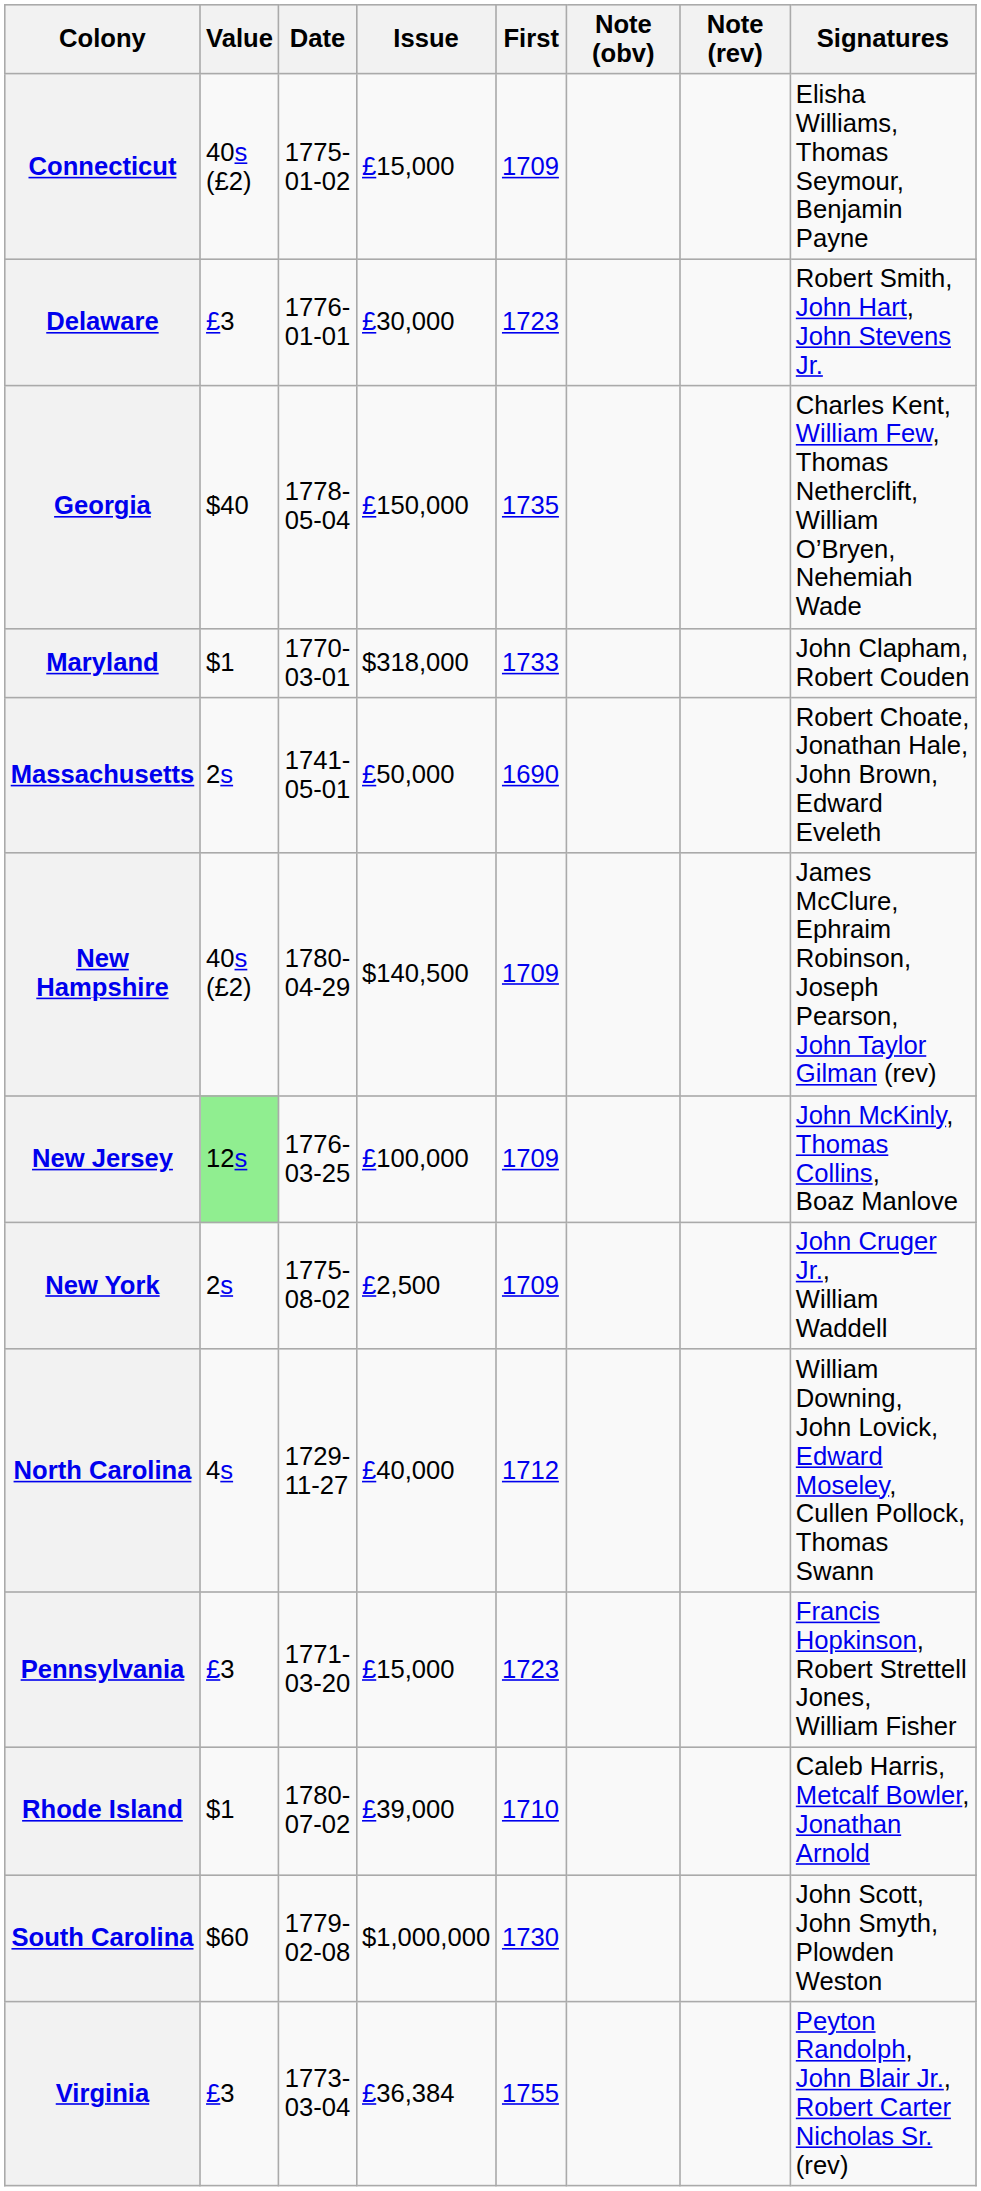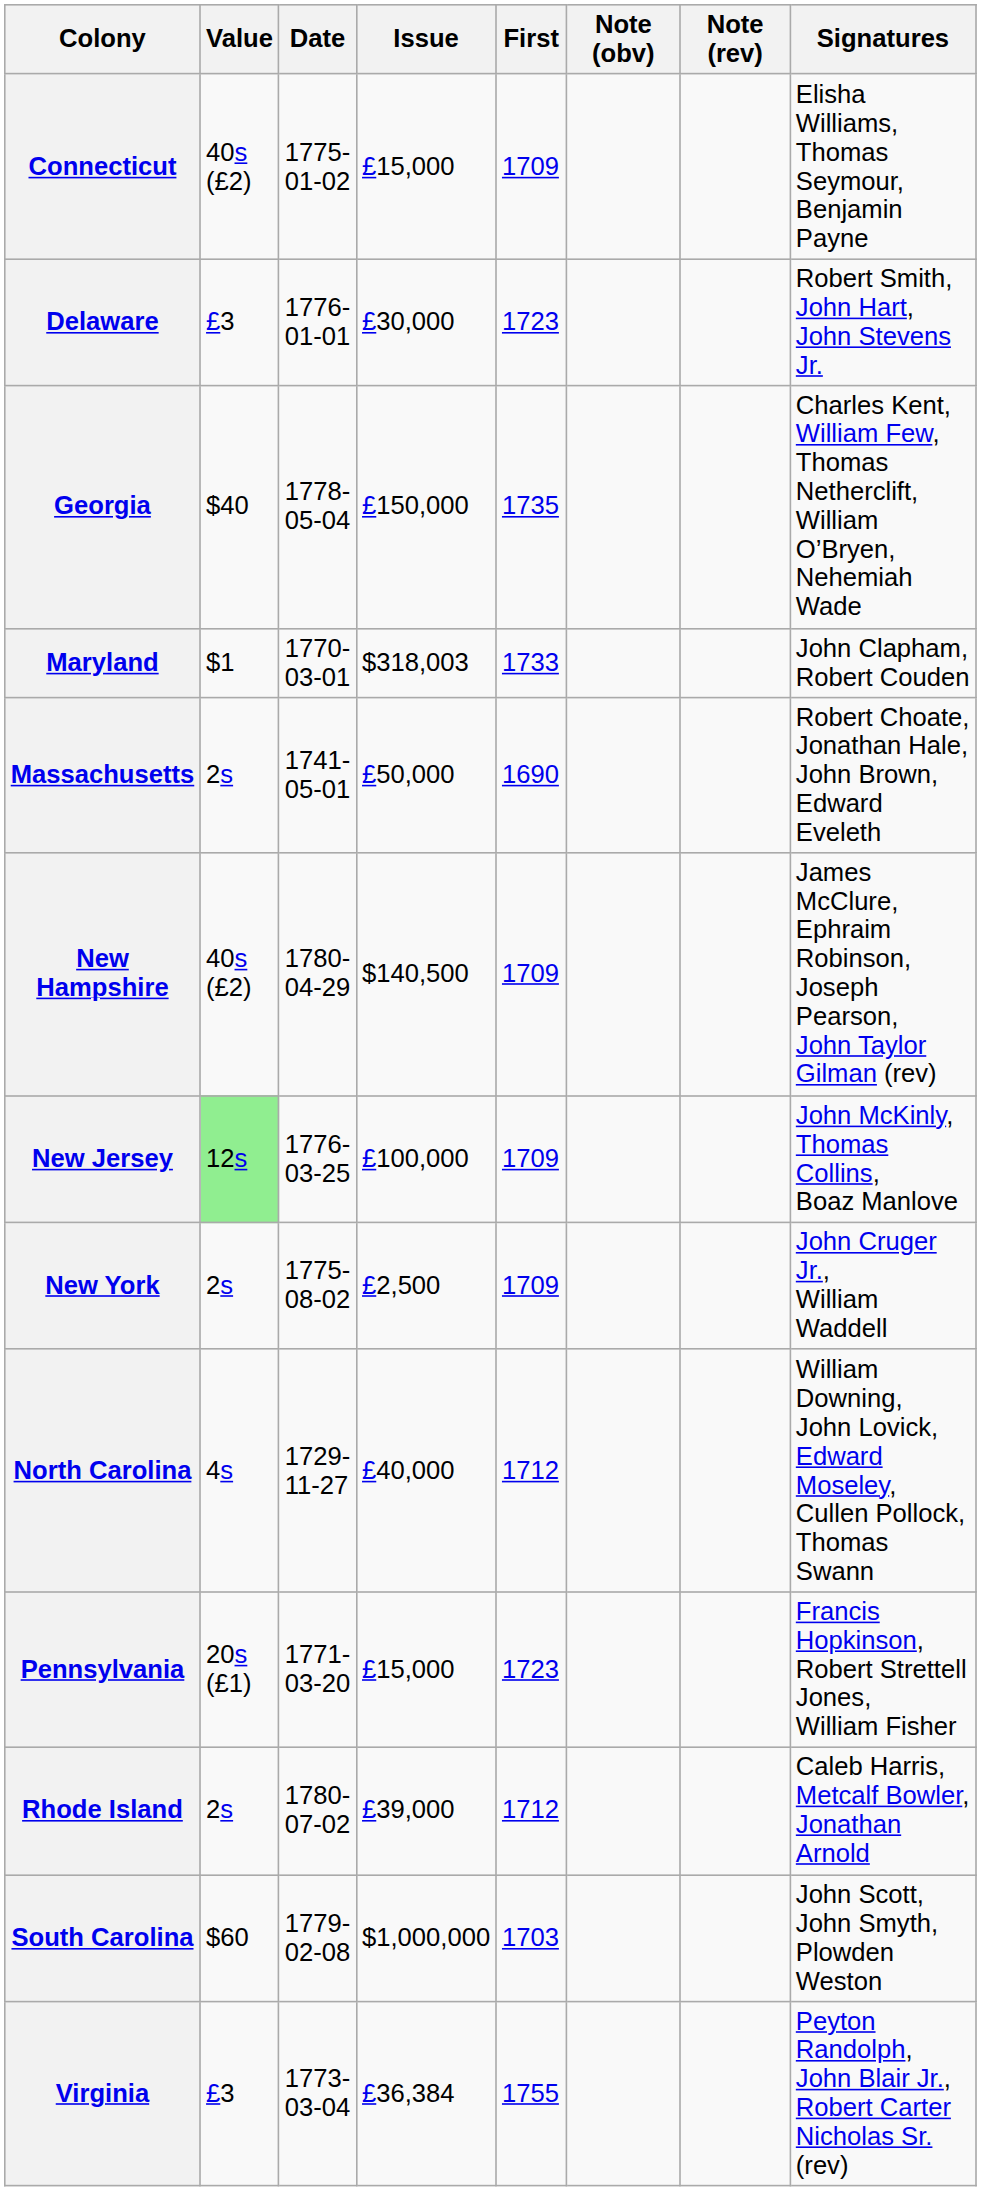Maryland | Issue: $318,000 -> $318,003
Pennsylvania | Value: £3 -> 20s (£1)
Rhode Island | Value: $1 -> 2s
Rhode Island | First: 1710 -> 1712
South Carolina | First: 1730 -> 1703
